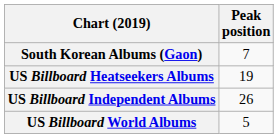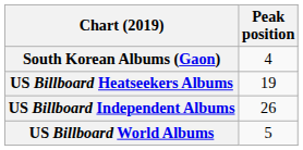South Korean Albums (Gaon) | Peak position: 7 -> 4
